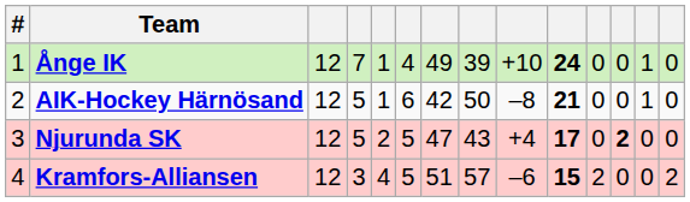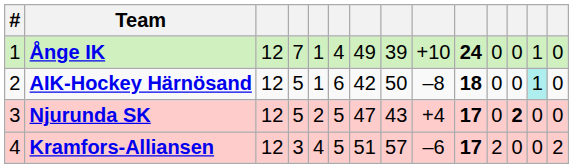AIK-Hockey Härnösand | column 10: 21 -> 18
AIK-Hockey Härnösand | column 13: no background -> paleturquoise background
Kramfors-Alliansen | column 10: 15 -> 17
